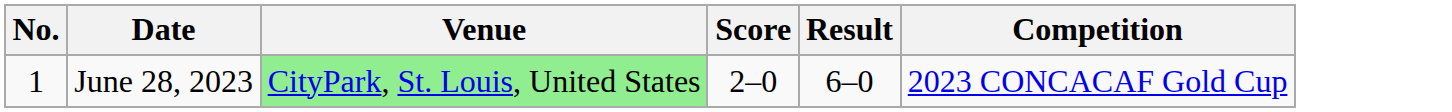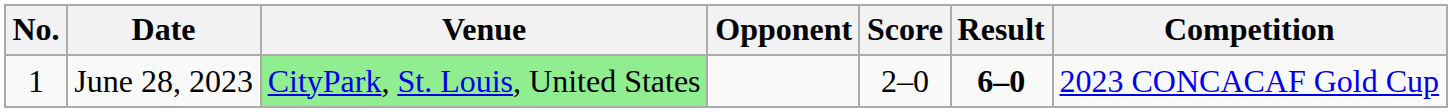+ column: Opponent
June 28, 2023 | Result: normal -> bold
